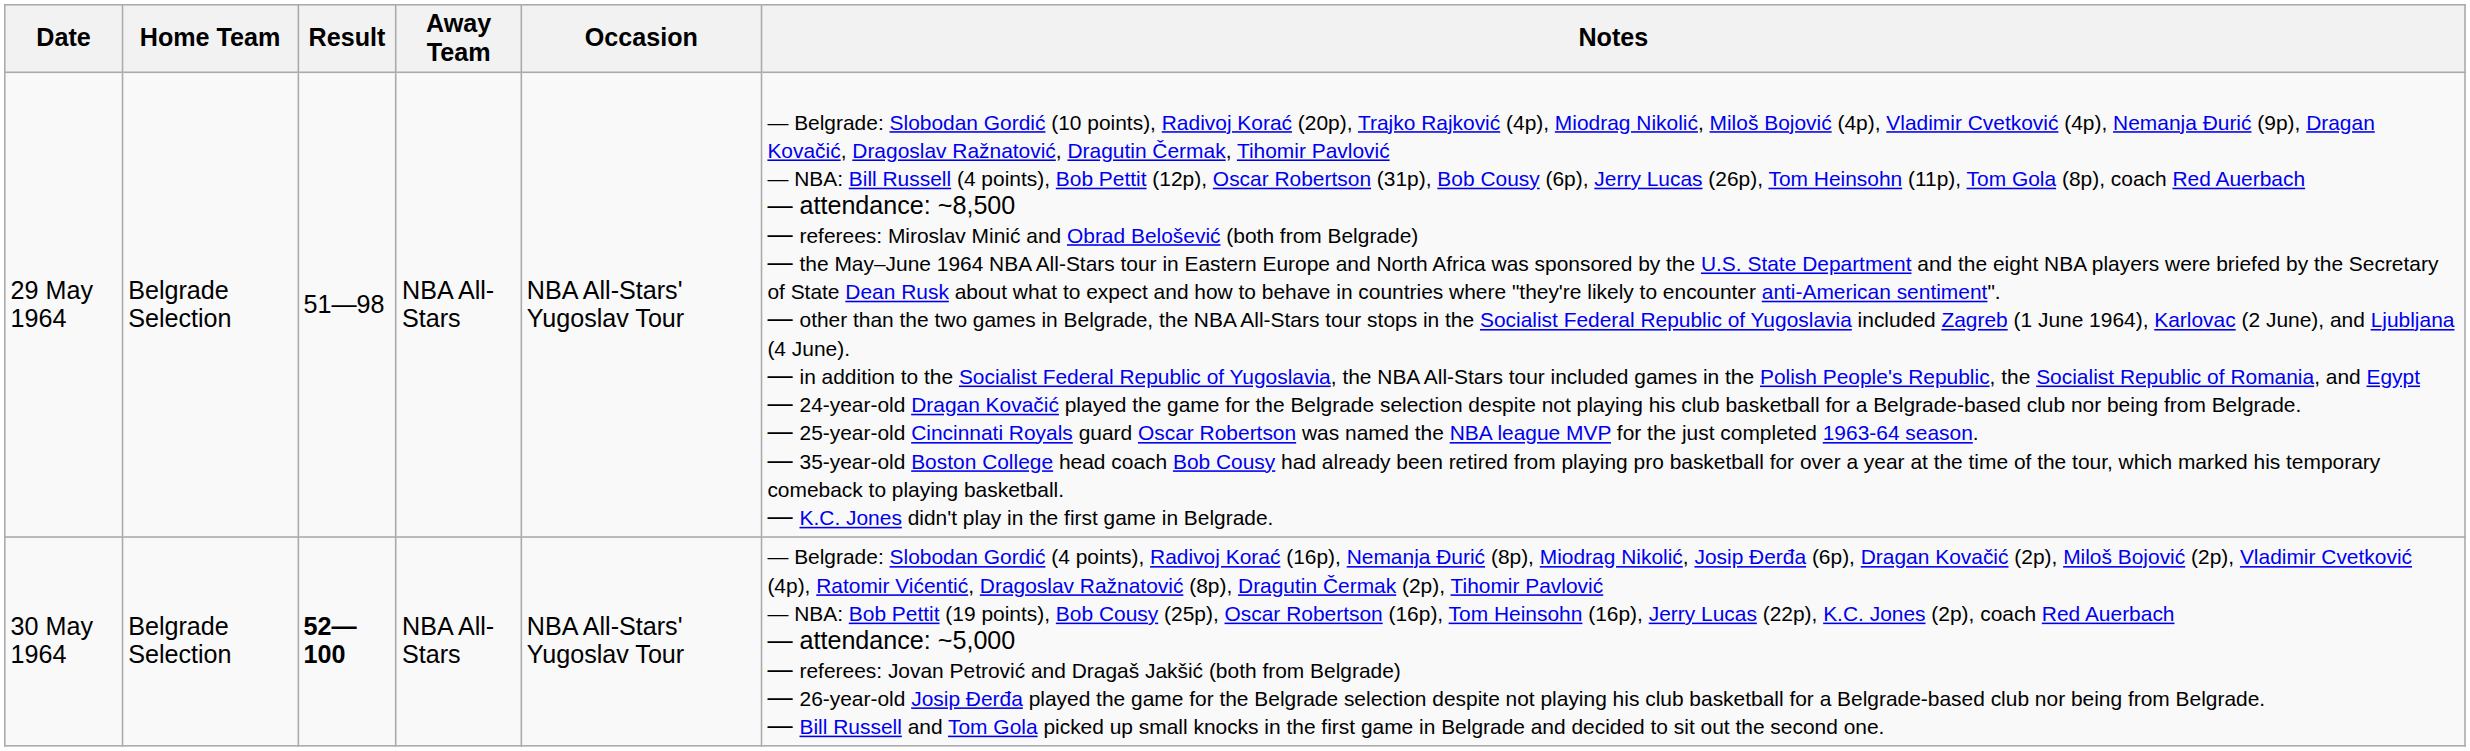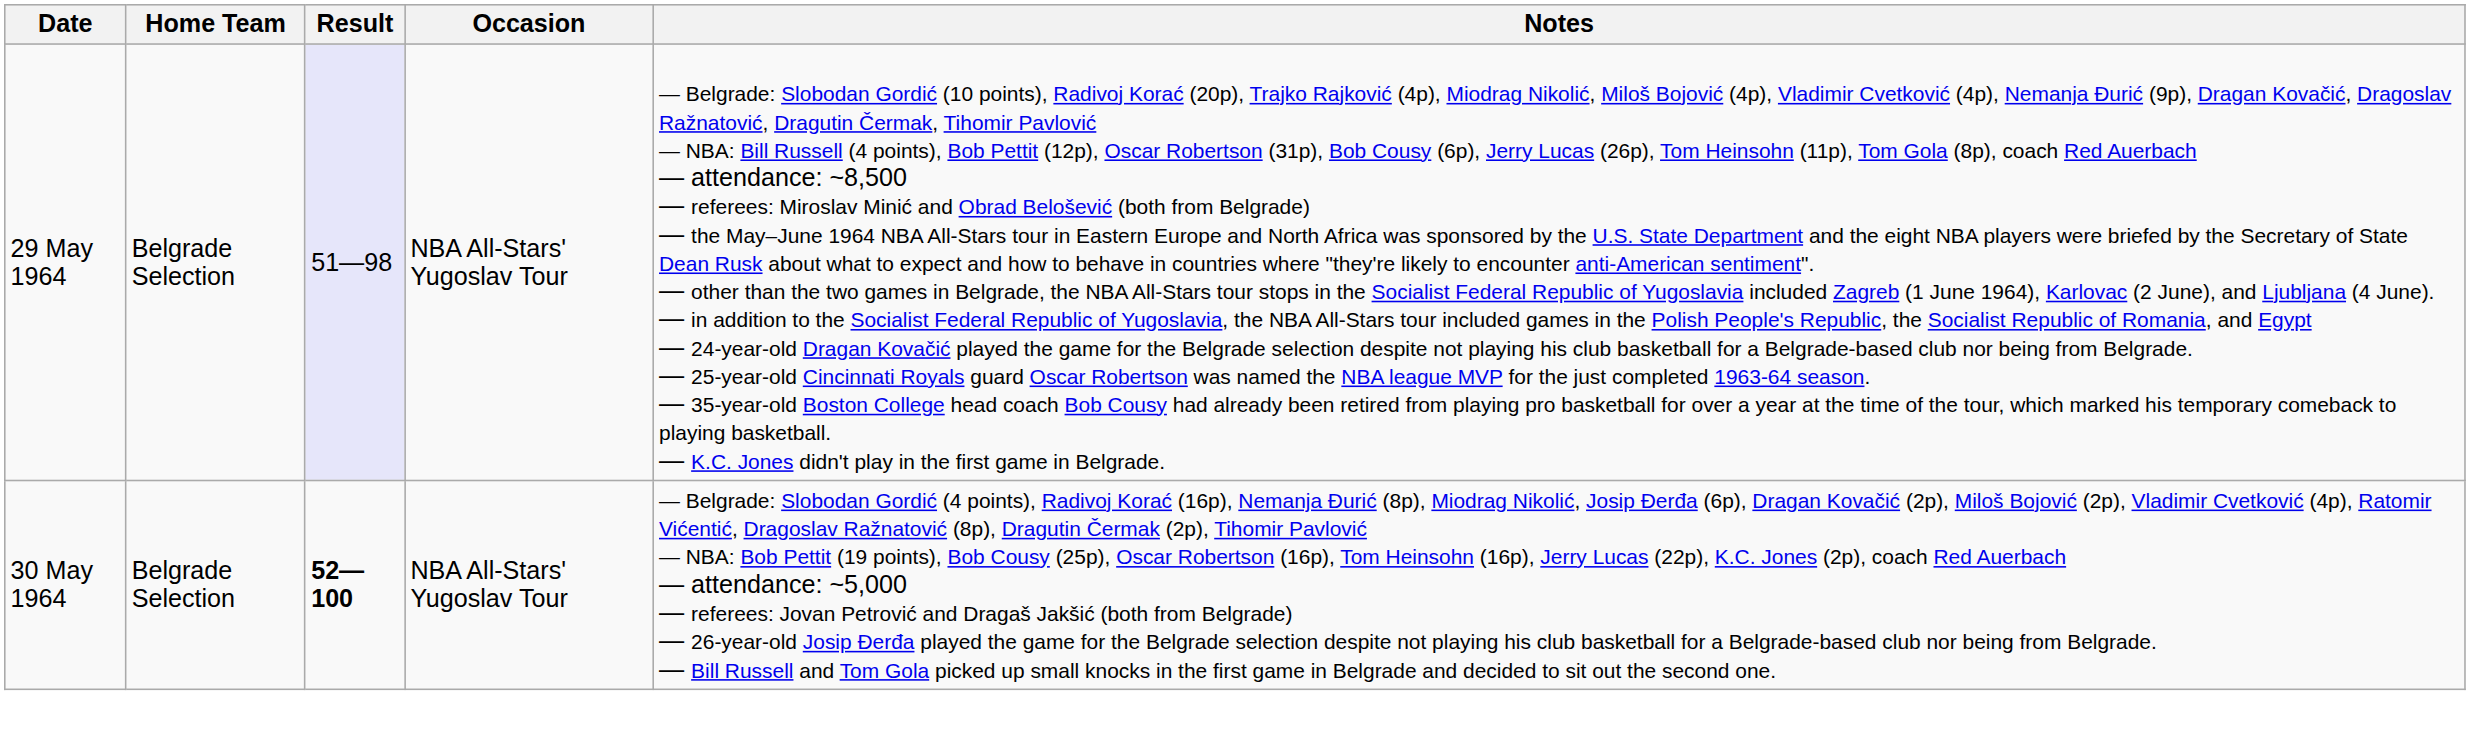- column: Away Team | NBA All-Stars | NBA All-Stars
29 May 1964 | Result: no background -> lavender background
